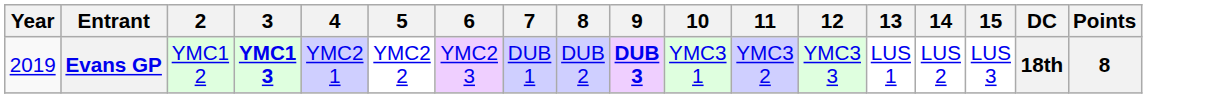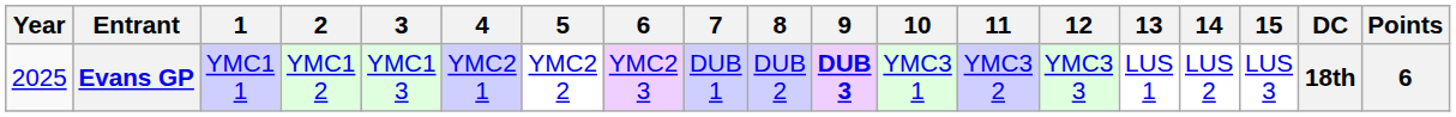+ column: 1 | YMC1 1
Evans GP | Year: 2019 -> 2025
Evans GP | 3: bold -> normal
Evans GP | Points: 8 -> 6
